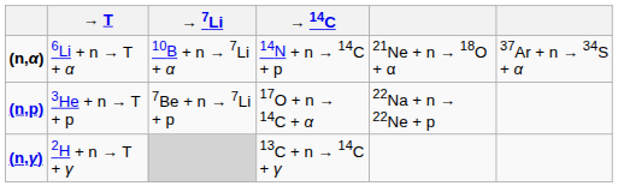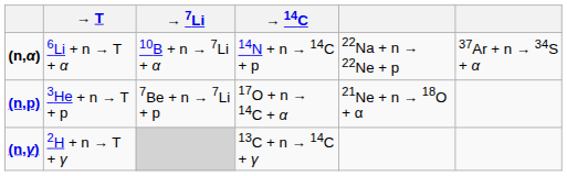(n,α) | column 5: 21Ne + n → 18O + α -> 22Na + n → 22Ne + p
(n,p) | column 5: 22Na + n → 22Ne + p -> 21Ne + n → 18O + α
